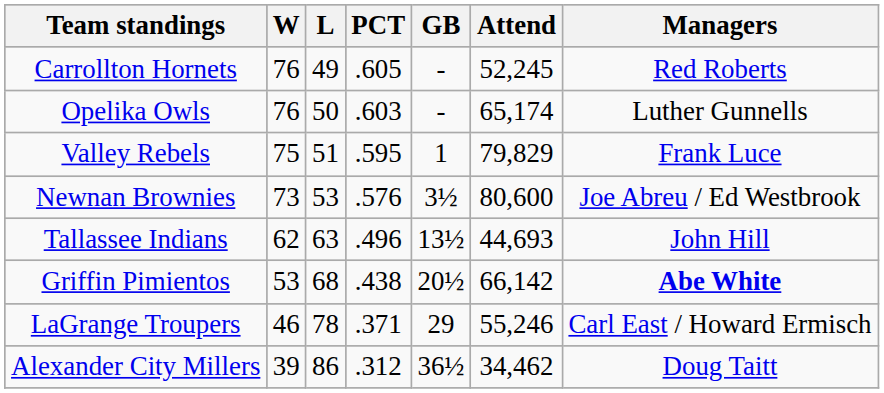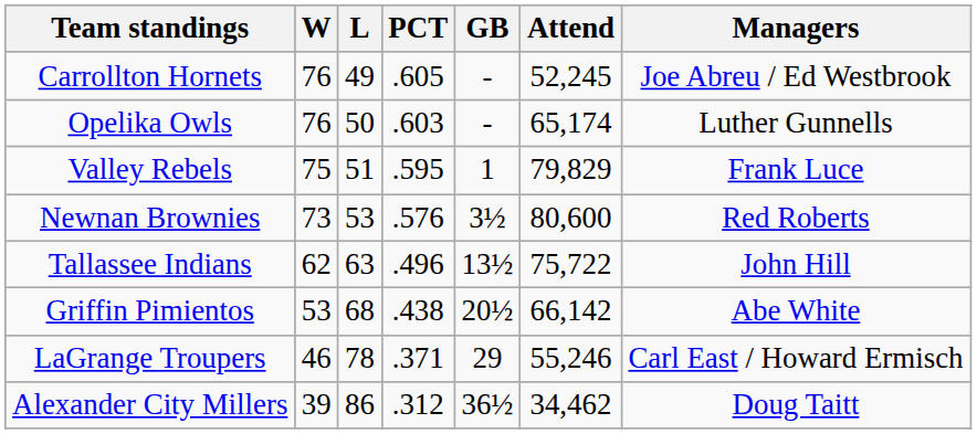Carrollton Hornets | Managers: Red Roberts -> Joe Abreu / Ed Westbrook
Newnan Brownies | Managers: Joe Abreu / Ed Westbrook -> Red Roberts
Tallassee Indians | Attend: 44,693 -> 75,722
Griffin Pimientos | Managers: bold -> normal
